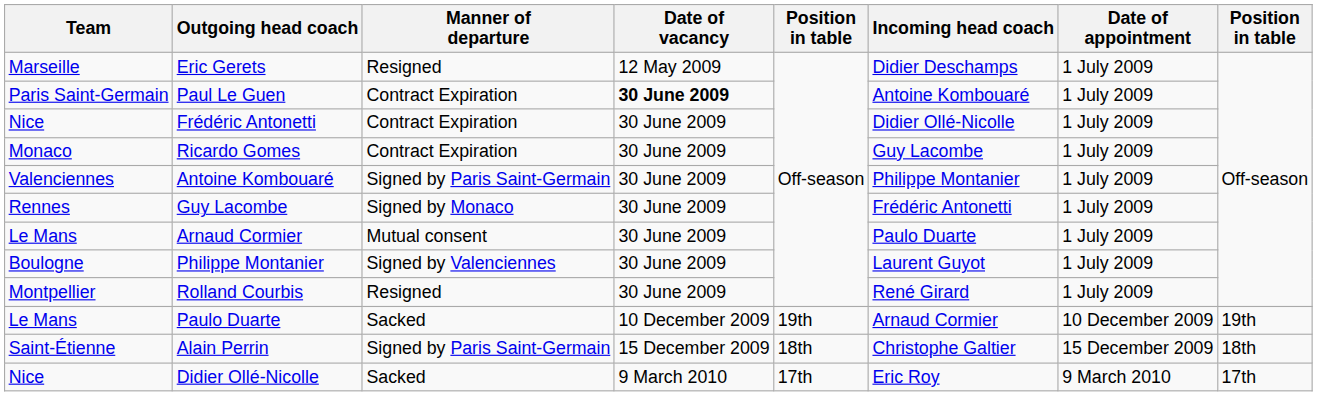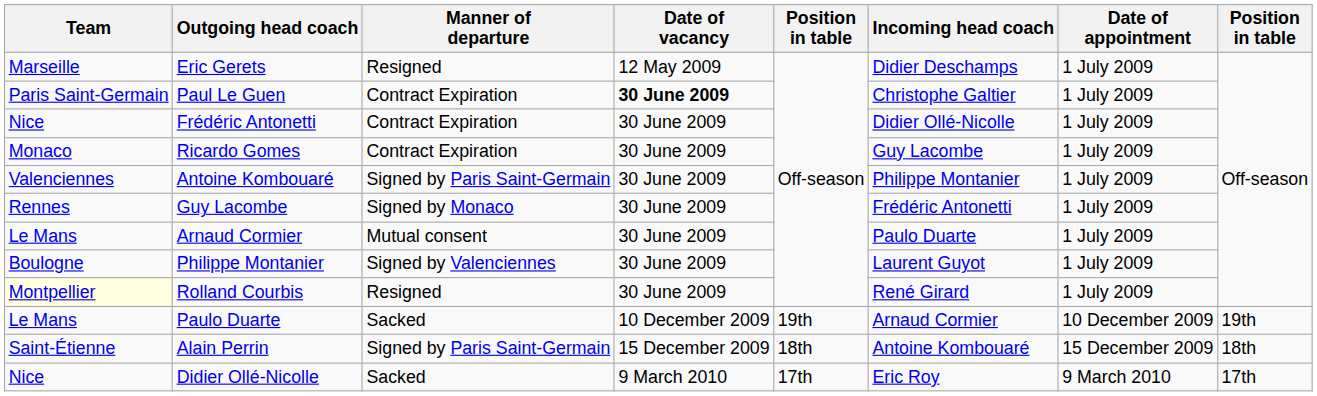Paul Le Guen | Incoming head coach: Antoine Kombouaré -> Christophe Galtier
Rolland Courbis | Team: no background -> lightyellow background
Alain Perrin | Incoming head coach: Christophe Galtier -> Antoine Kombouaré
